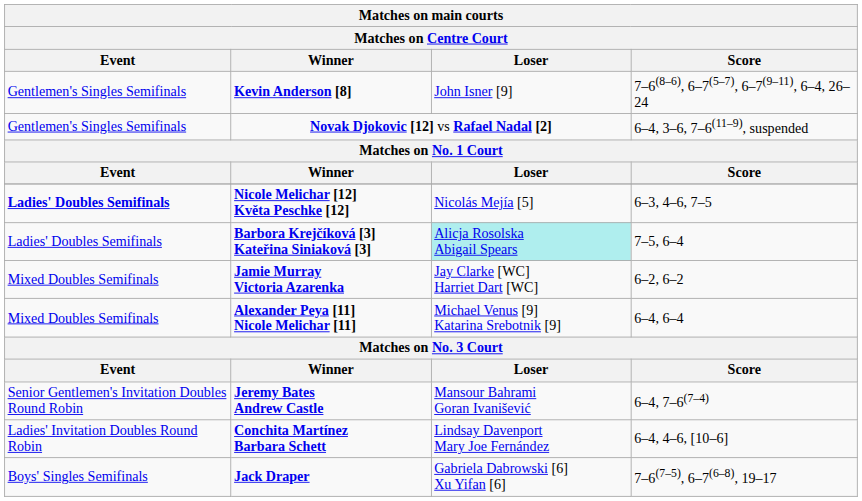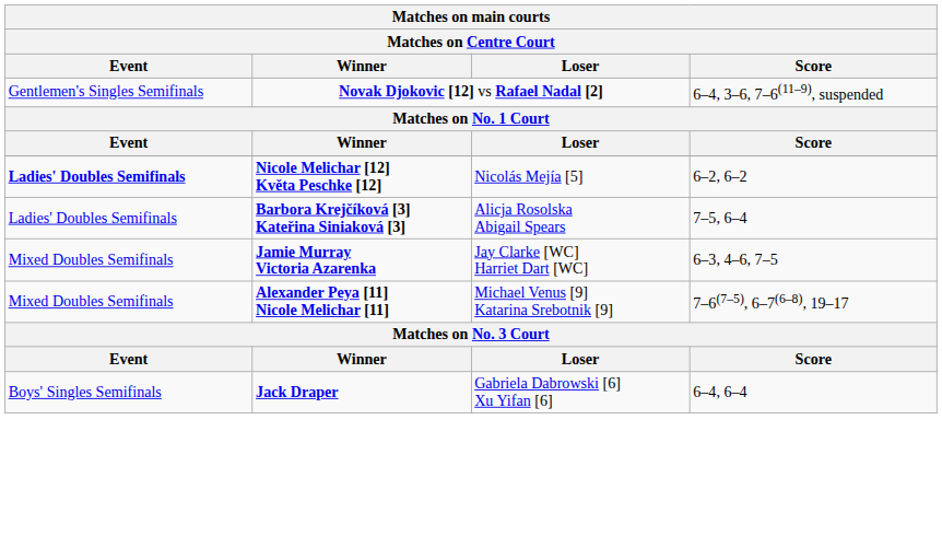- row: Gentlemen's Singles Semifinals | Kevin Anderson [8] | John Isner [9] | 7–6(8–6), 6–7(5–7), 6–7(9–11), 6–4, 26–24
Nicole Melichar [12] Květa Peschke [12] | Score: 6–3, 4–6, 7–5 -> 6–2, 6–2
Barbora Krejčíková [3] Kateřina Siniaková [3] | Loser: paleturquoise background -> no background
Jamie Murray Victoria Azarenka | Score: 6–2, 6–2 -> 6–3, 4–6, 7–5
Alexander Peya [11] Nicole Melichar [11] | Score: 6–4, 6–4 -> 7–6(7–5), 6–7(6–8), 19–17
- row: Senior Gentlemen's Invitation Doubles Round Robin | Jeremy Bates Andrew Castle | Mansour Bahrami Goran Ivanišević | 6–4, 7–6(7–4)
- row: Ladies' Invitation Doubles Round Robin | Conchita Martínez Barbara Schett | Lindsay Davenport Mary Joe Fernández | 6–4, 4–6, [10–6]
Jack Draper | Score: 7–6(7–5), 6–7(6–8), 19–17 -> 6–4, 6–4
